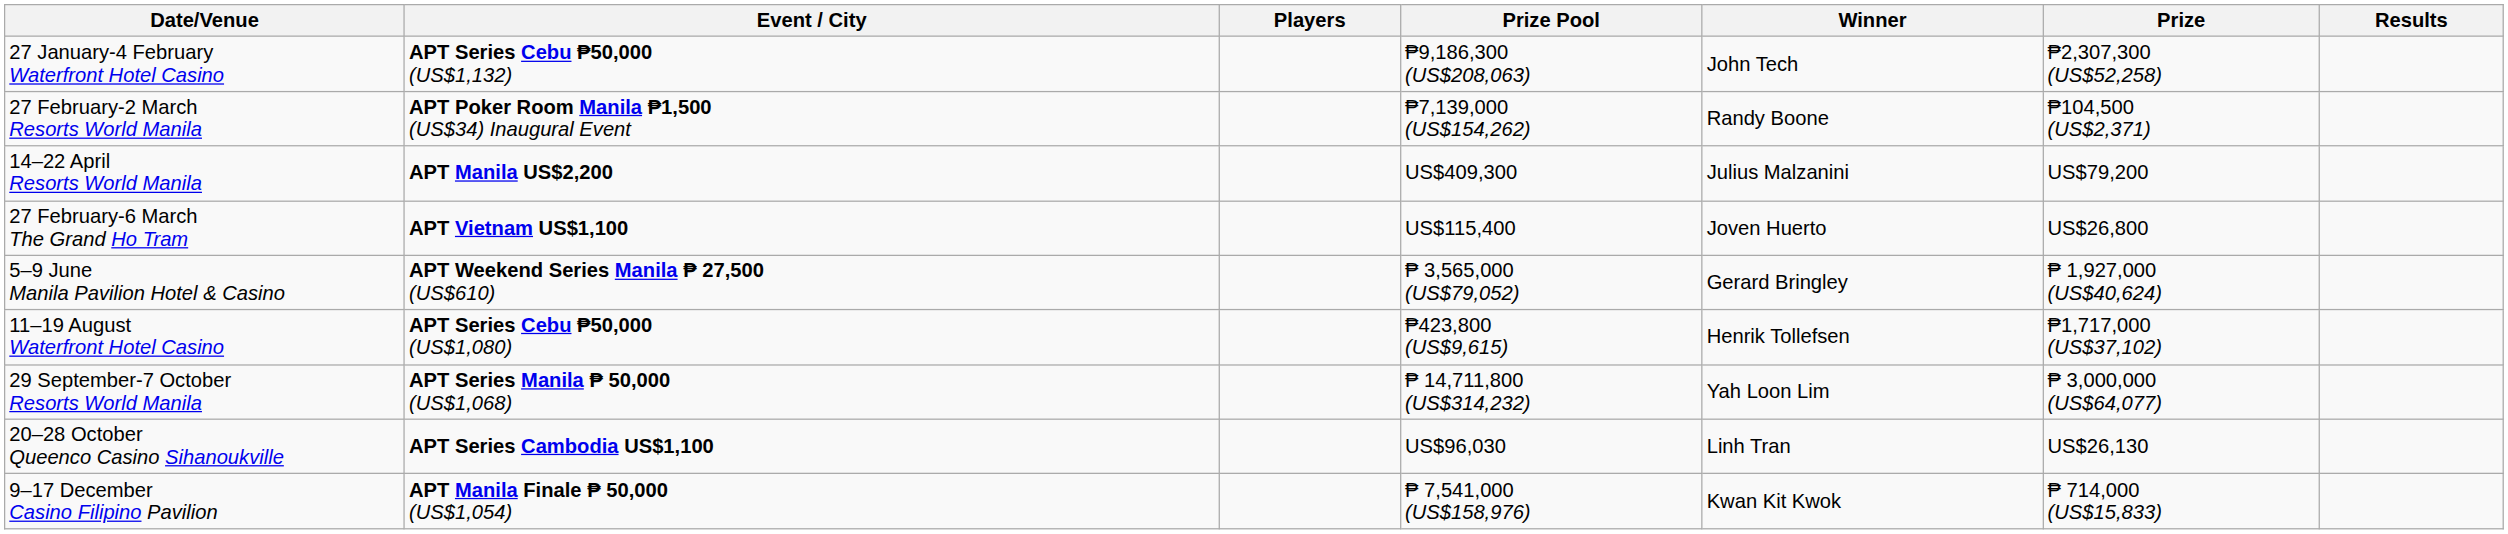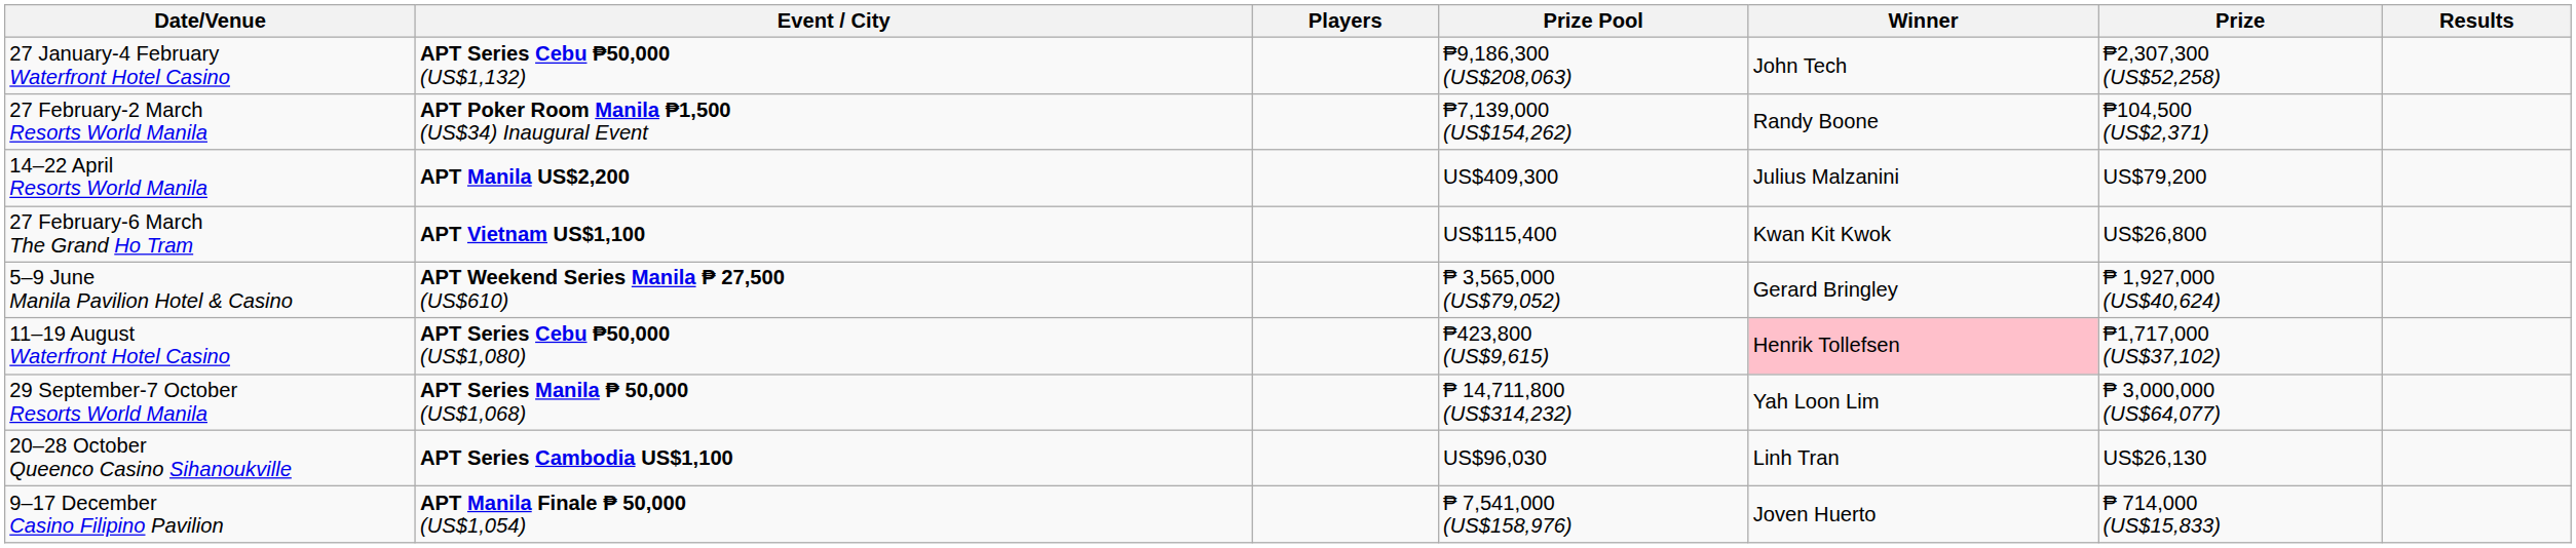27 February-6 March The Grand Ho Tram | Winner: Joven Huerto -> Kwan Kit Kwok
11–19 August Waterfront Hotel Casino | Winner: no background -> pink background
9–17 December Casino Filipino Pavilion | Winner: Kwan Kit Kwok -> Joven Huerto
